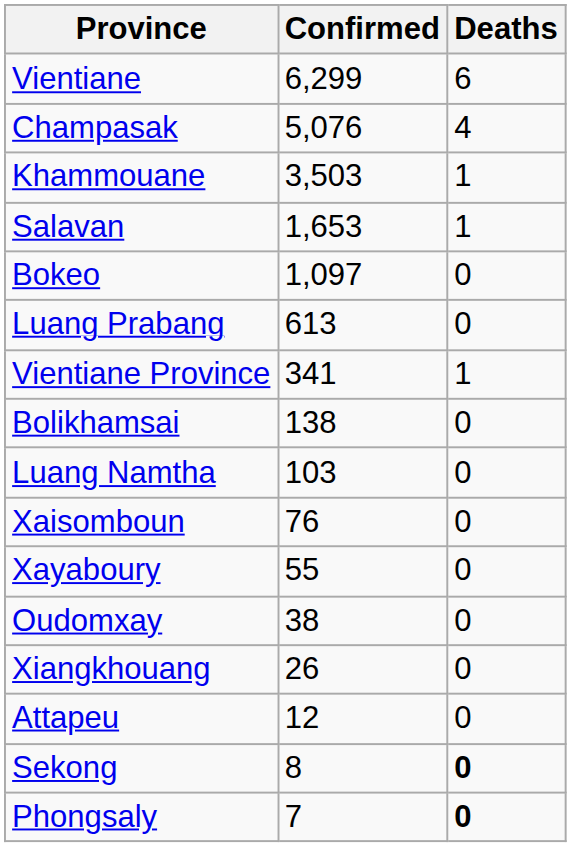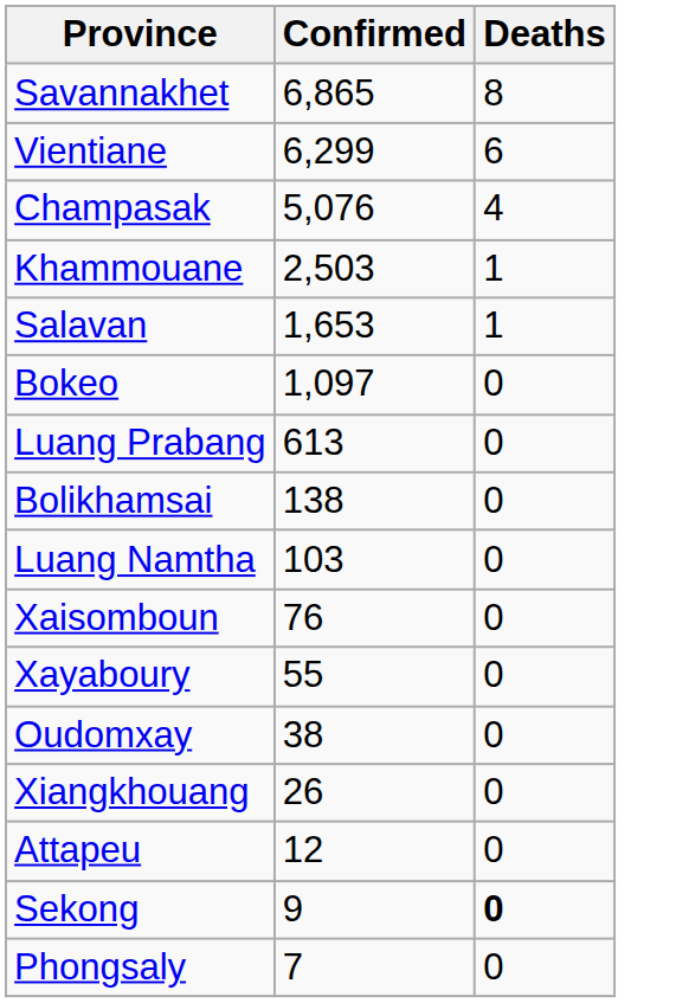+ row: Savannakhet | 6,865 | 8
Khammouane | Confirmed: 3,503 -> 2,503
- row: Vientiane Province | 341 | 1
Sekong | Confirmed: 8 -> 9
Phongsaly | Deaths: bold -> normal
